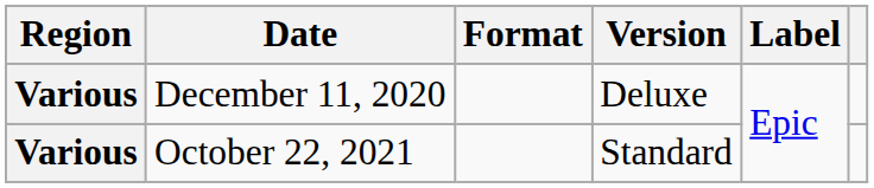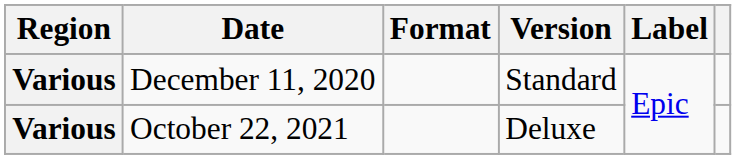December 11, 2020 | Version: Deluxe -> Standard
October 22, 2021 | Version: Standard -> Deluxe
